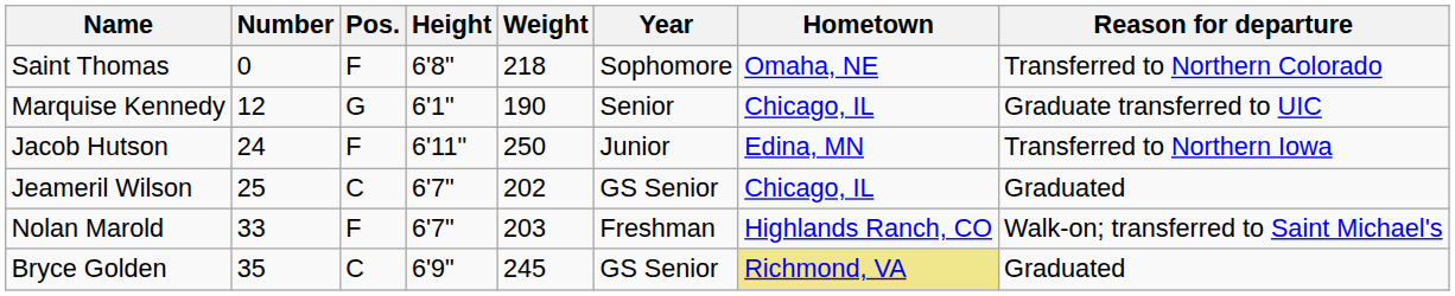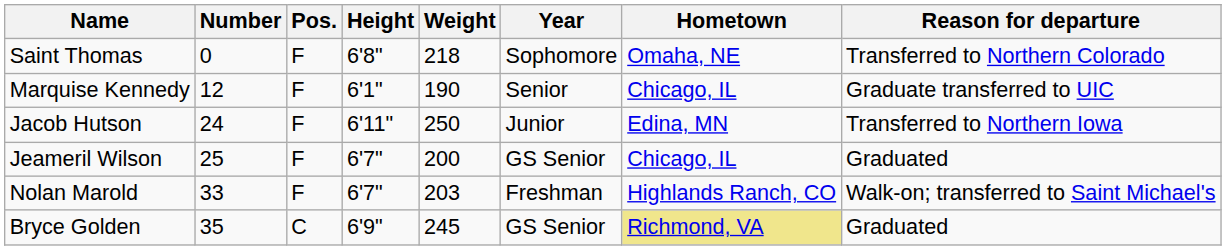Marquise Kennedy | Pos.: G -> F
Jeameril Wilson | Pos.: C -> F
Jeameril Wilson | Weight: 202 -> 200
